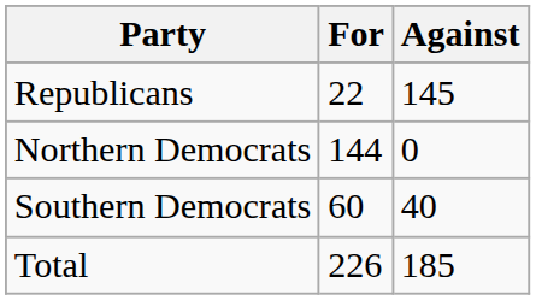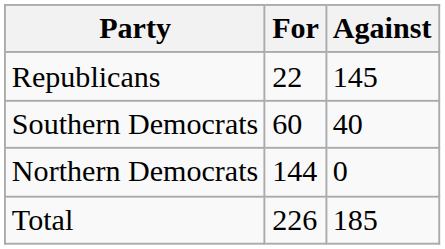rows swapped: Northern Democrats <-> Southern Democrats
